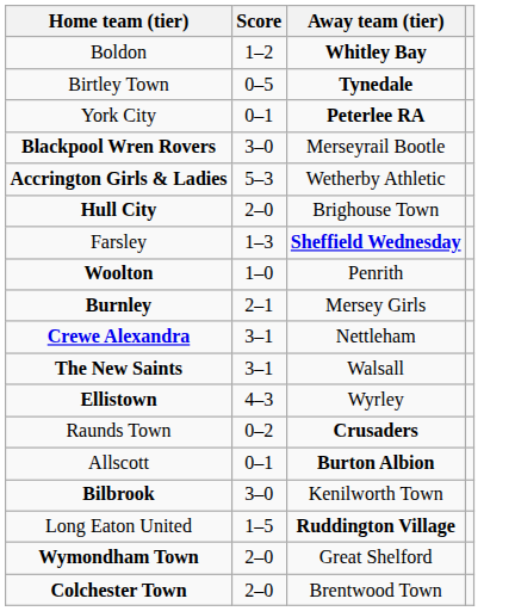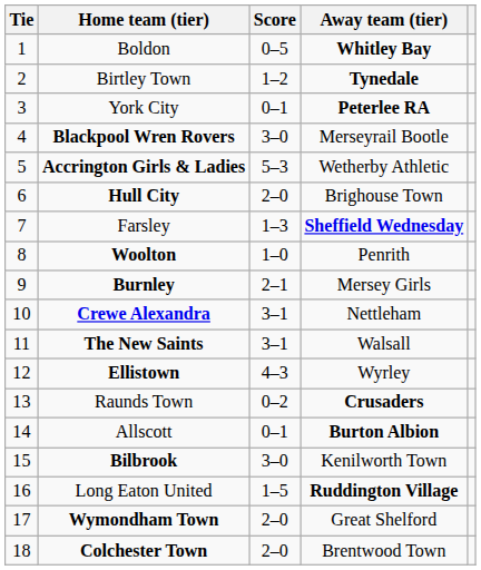+ column: Tie | 1 | 2 | 3 | 4 | 5 | 6 | 7 | 8 | 9 | 10 | 11 | 12 | 13 | 14 | 15 | 16 | 17 | 18
Boldon | Score: 1–2 -> 0–5
Birtley Town | Score: 0–5 -> 1–2
